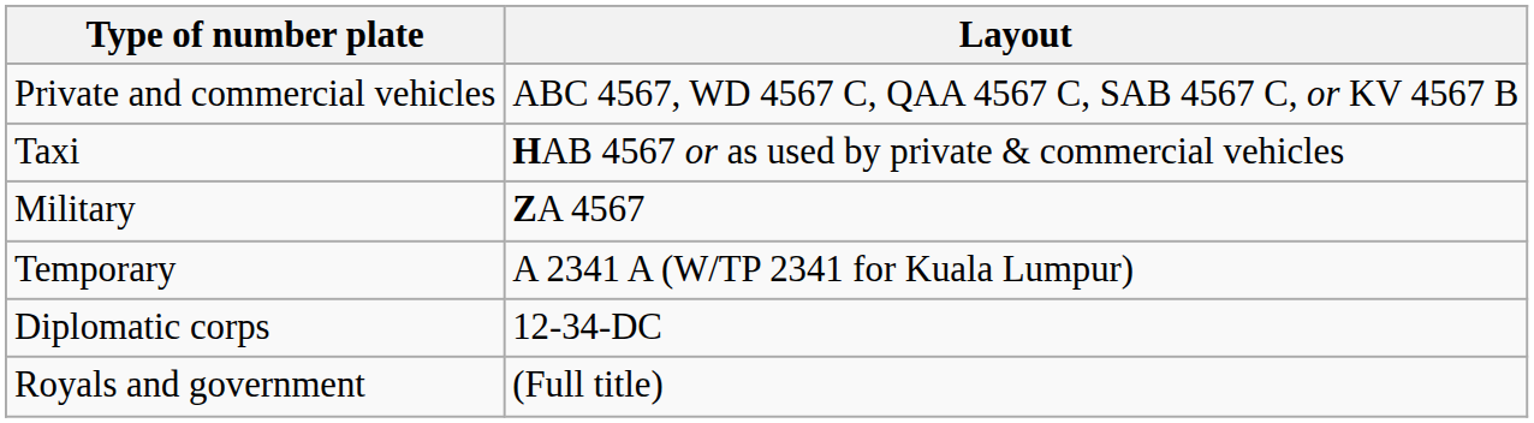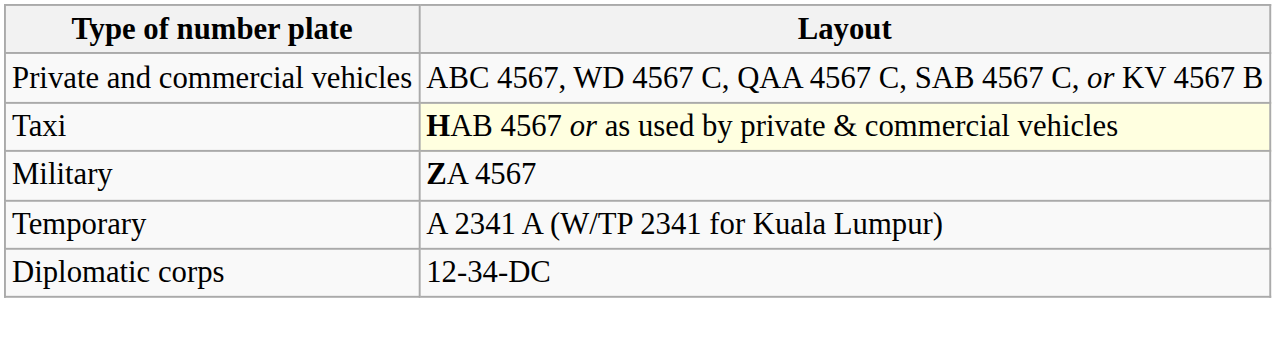Taxi | Layout: no background -> lightyellow background
- row: Royals and government | (Full title)
